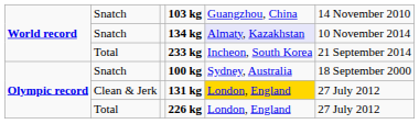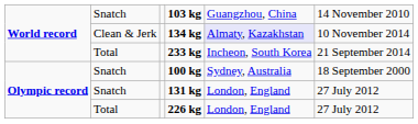134 kg | column 2: Snatch -> Clean & Jerk
131 kg | column 2: Clean & Jerk -> Snatch
131 kg | column 5: gold background -> no background
